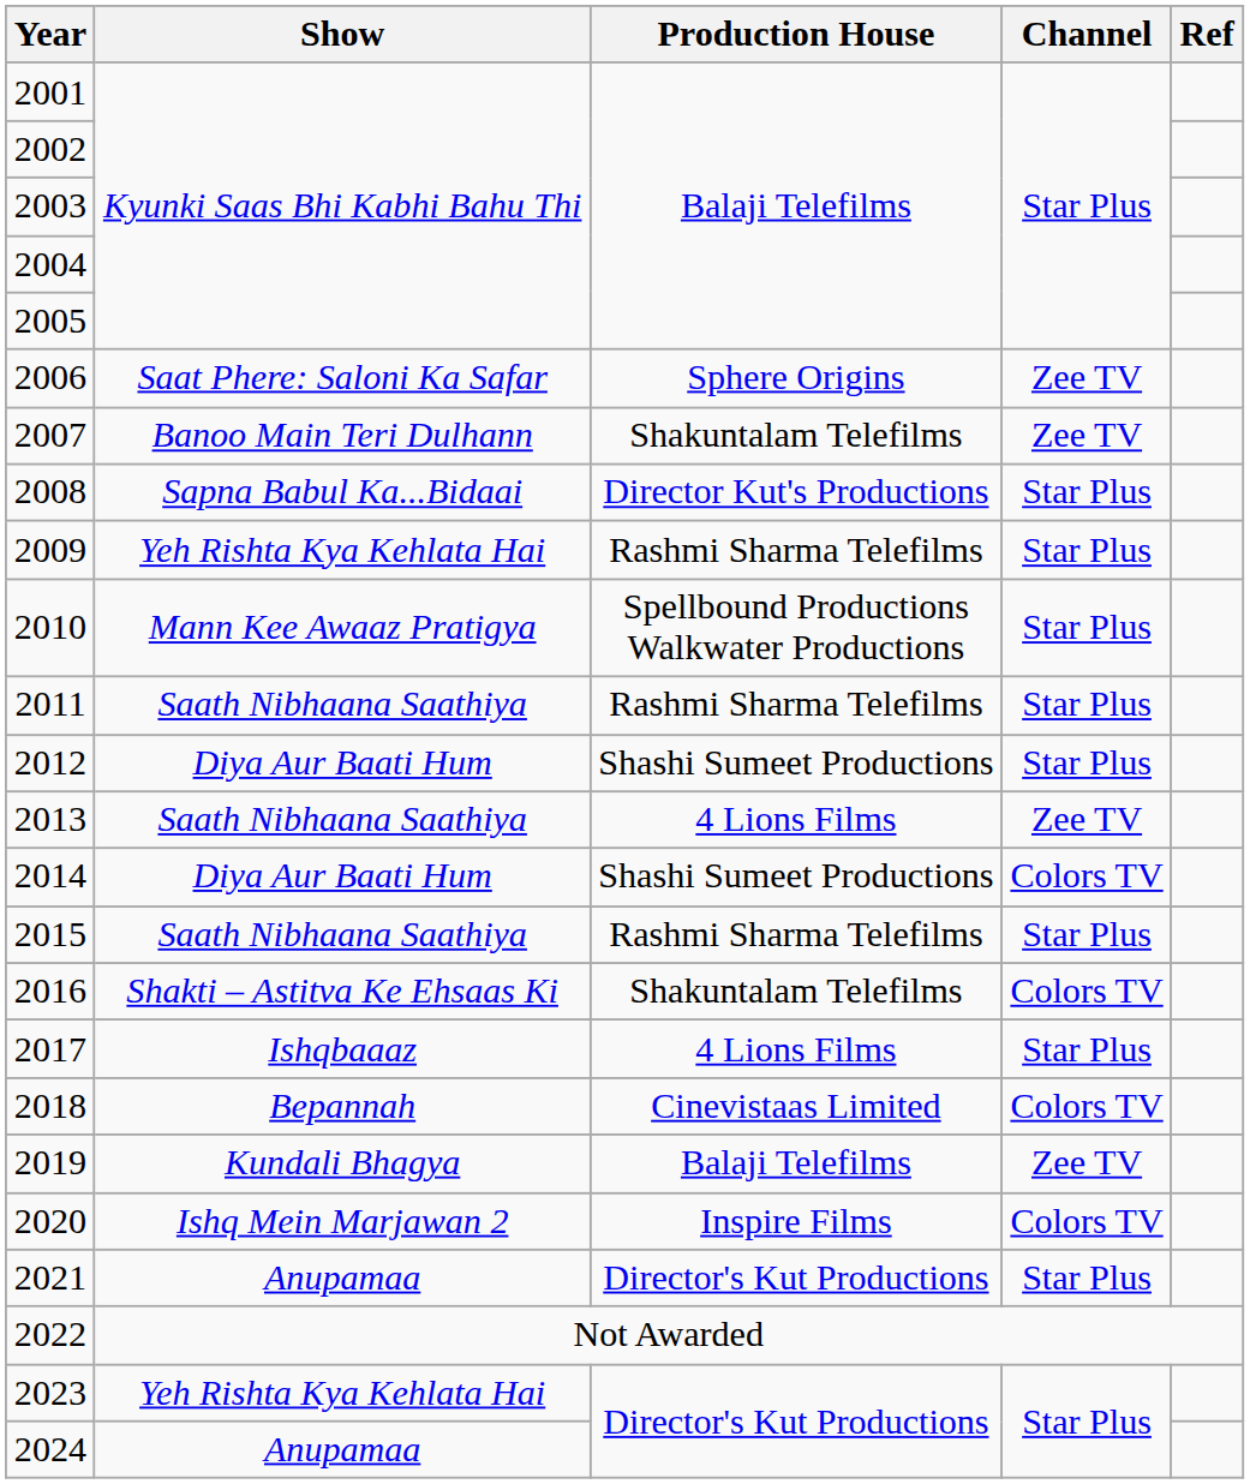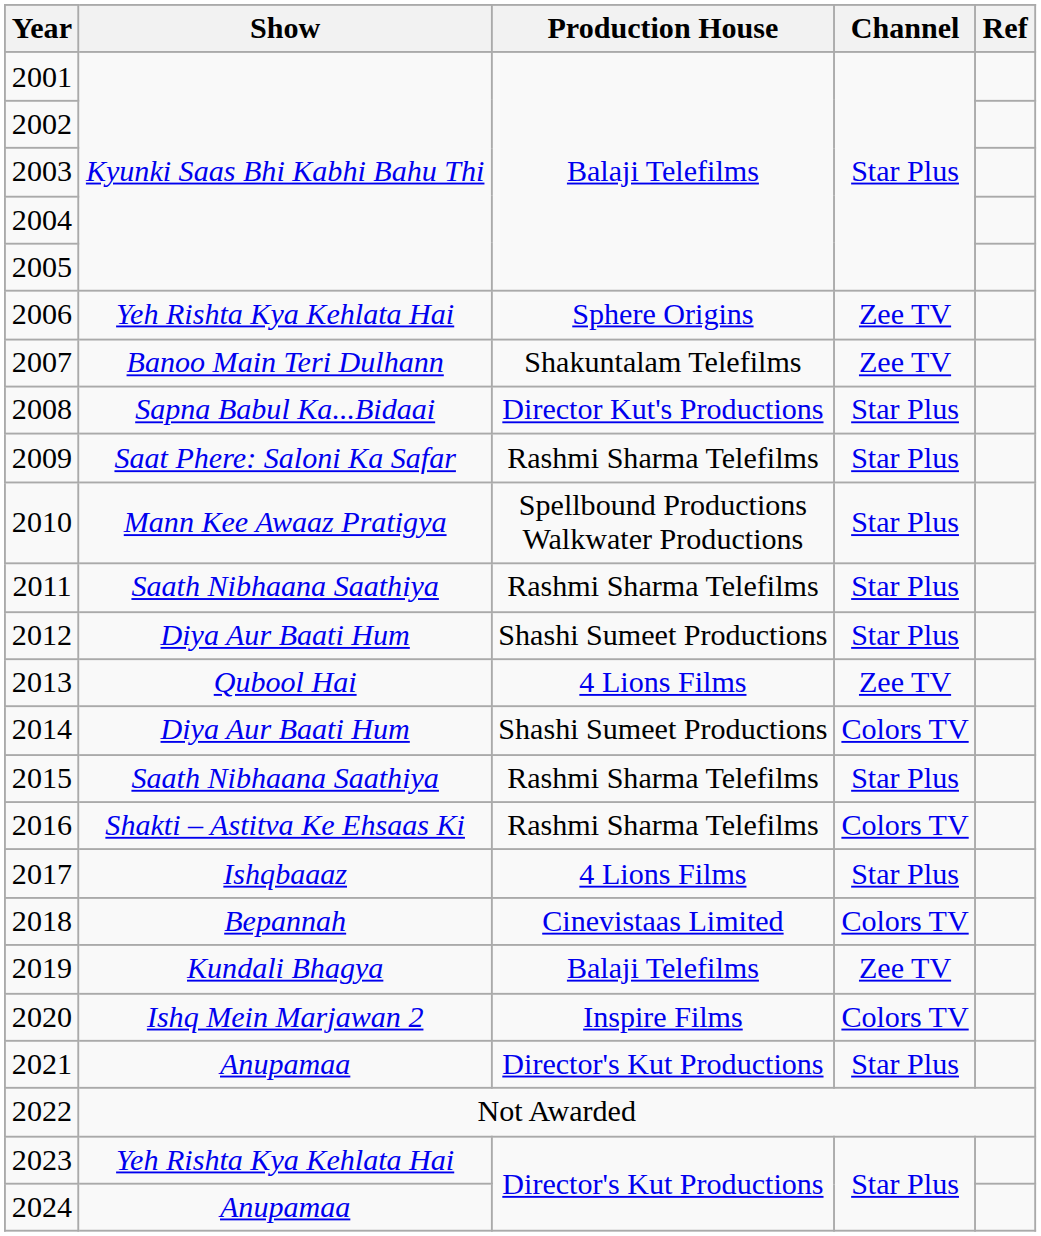2006 | Show: Saat Phere: Saloni Ka Safar -> Yeh Rishta Kya Kehlata Hai
2009 | Show: Yeh Rishta Kya Kehlata Hai -> Saat Phere: Saloni Ka Safar
2013 | Show: Saath Nibhaana Saathiya -> Qubool Hai
2016 | Production House: Shakuntalam Telefilms -> Rashmi Sharma Telefilms
